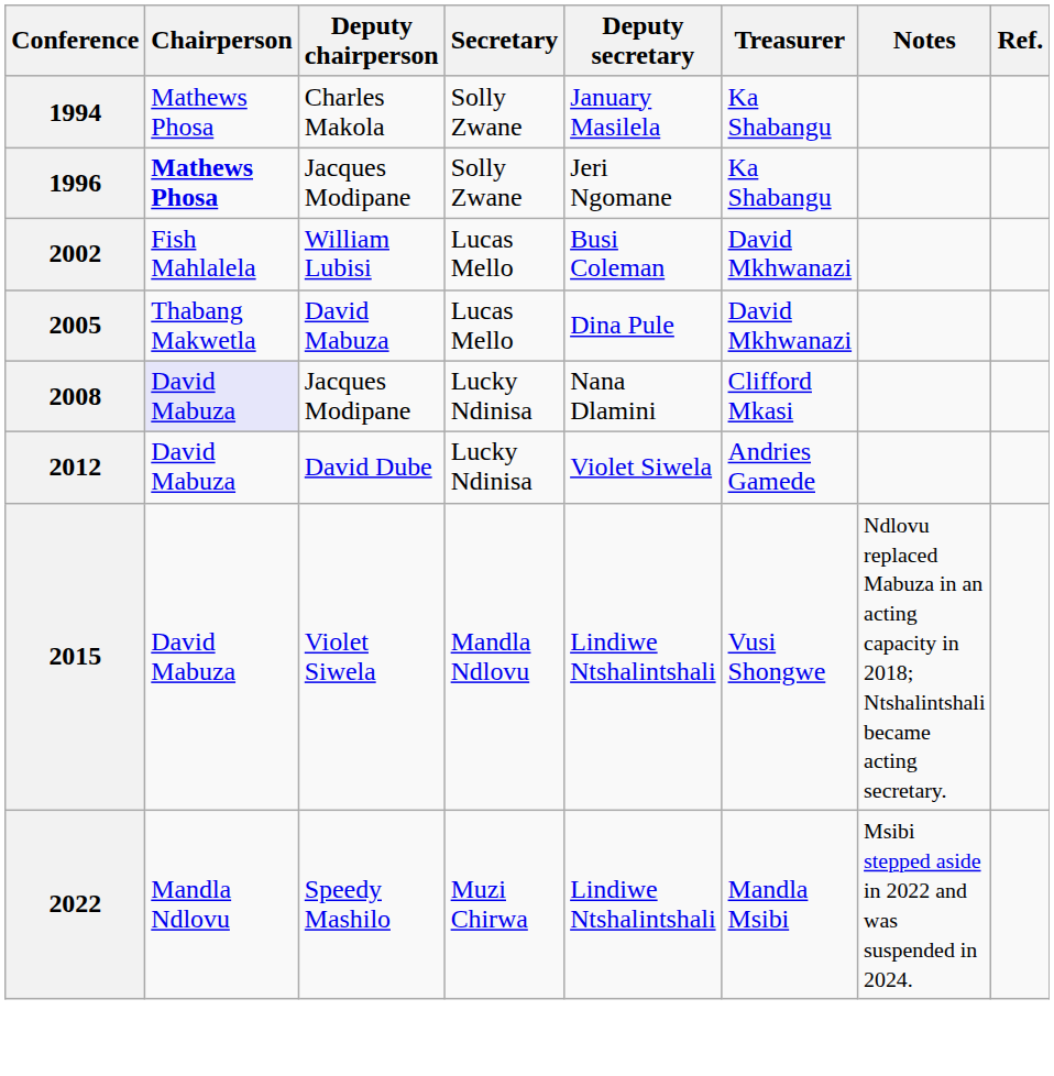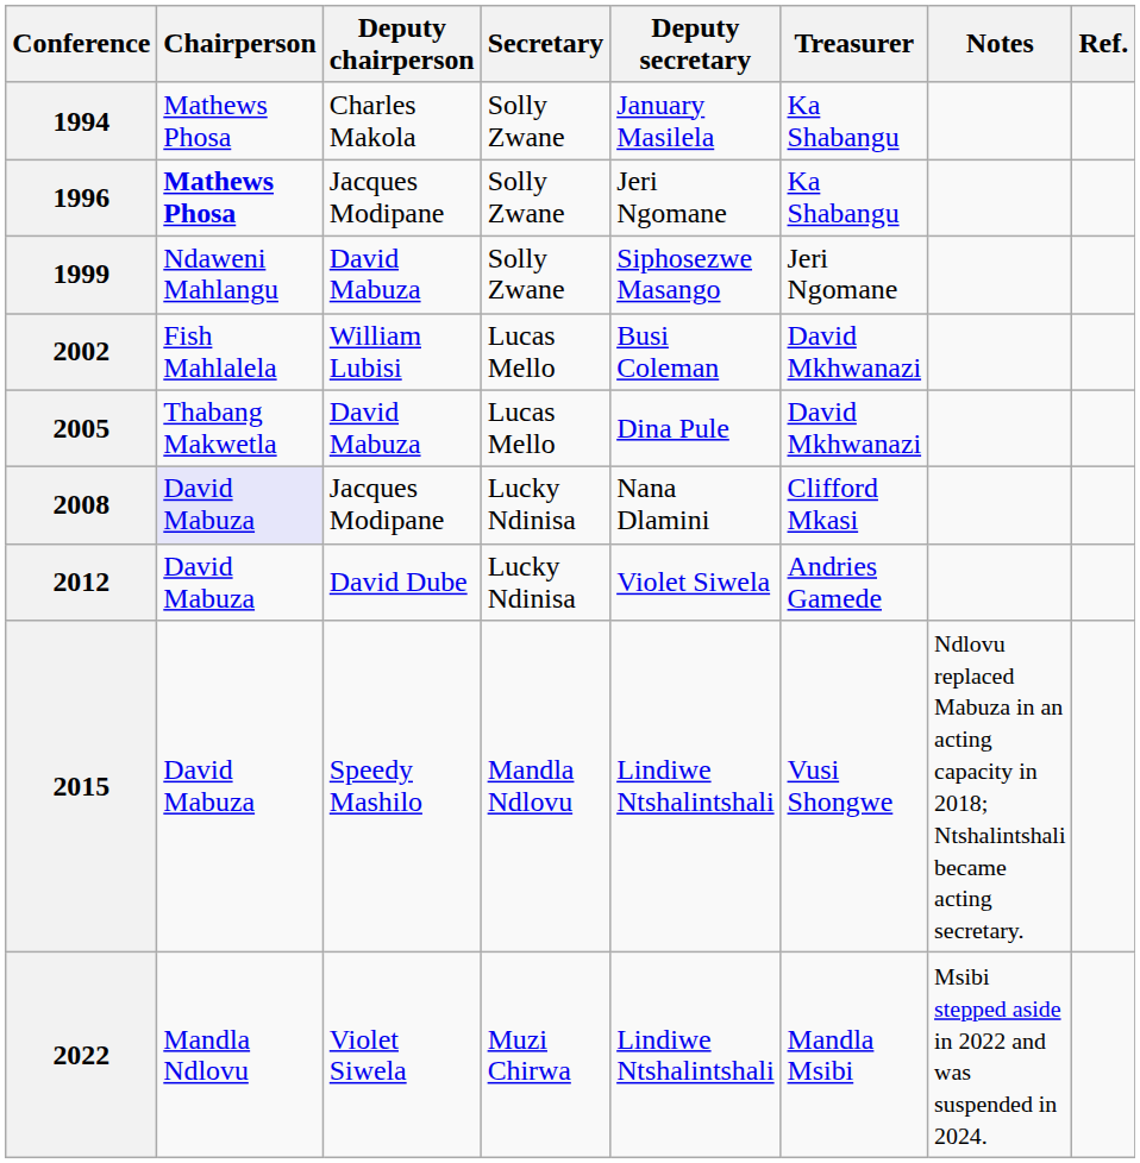+ row: 1999 | Ndaweni Mahlangu | David Mabuza | Solly Zwane | Siphosezwe Masango | Jeri Ngomane
2015 | Deputy chairperson: Violet Siwela -> Speedy Mashilo
2022 | Deputy chairperson: Speedy Mashilo -> Violet Siwela
